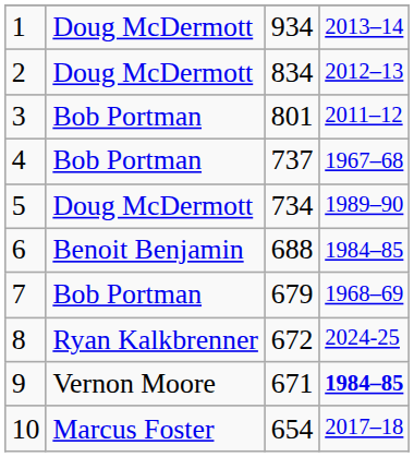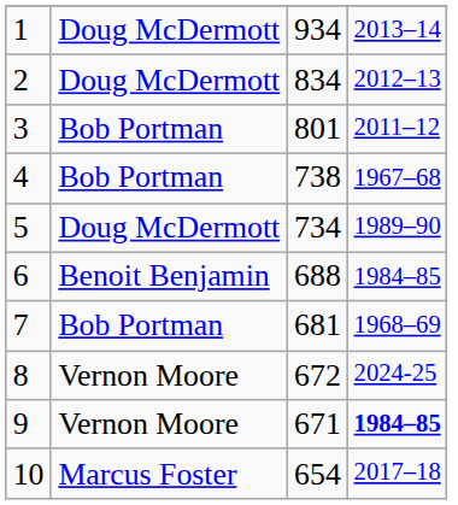4 | column 3: 737 -> 738
7 | column 3: 679 -> 681
8 | column 2: Ryan Kalkbrenner -> Vernon Moore
